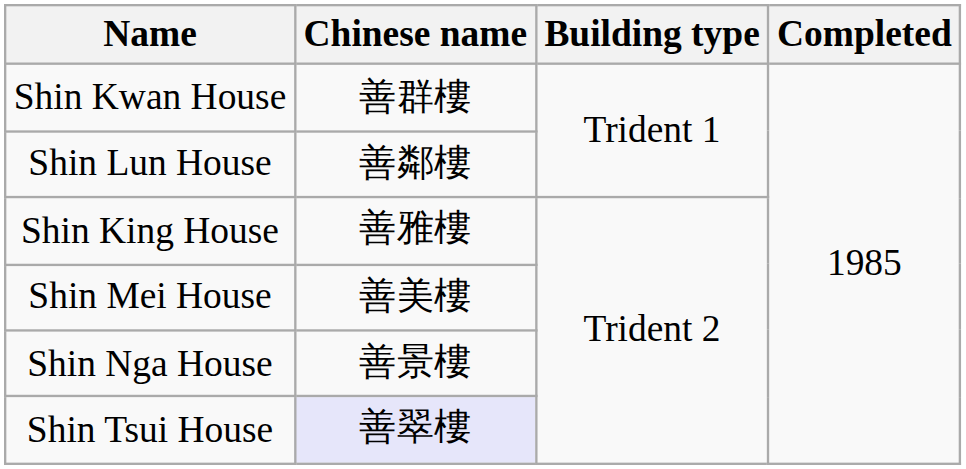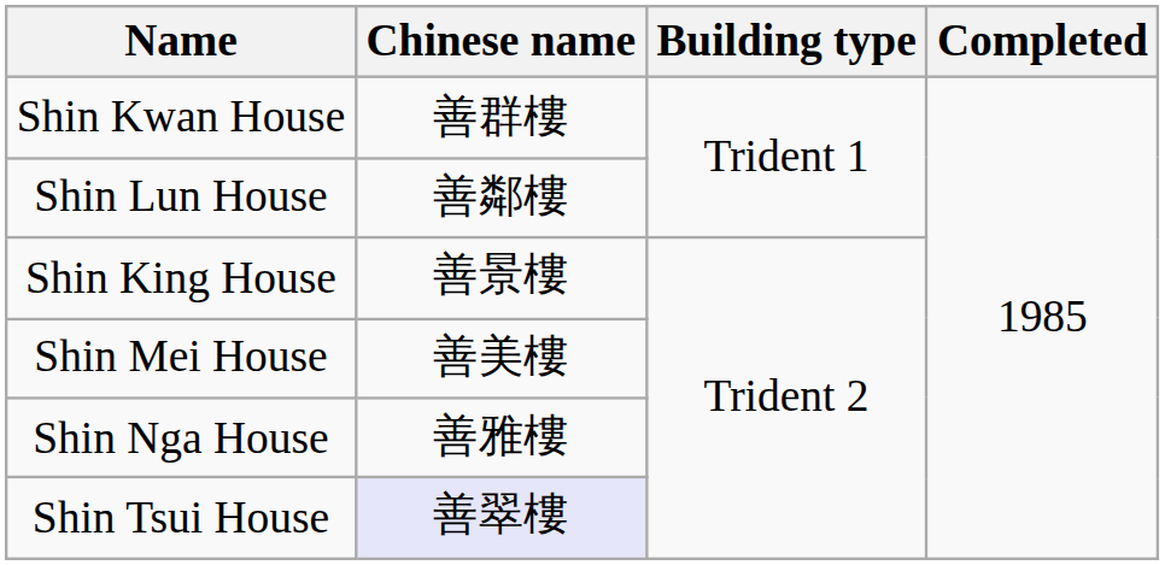Shin King House | Chinese name: 善雅樓 -> 善景樓
Shin Nga House | Chinese name: 善景樓 -> 善雅樓
